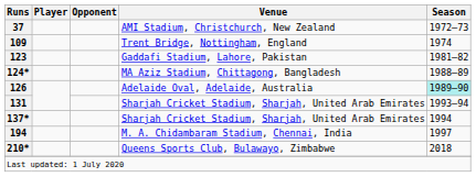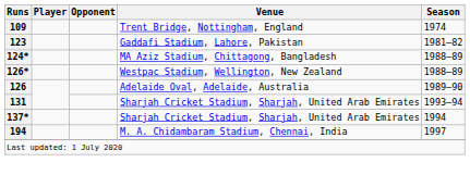- row: 37 | AMI Stadium, Christchurch, New Zealand | 1972–73
+ row: 126* | Westpac Stadium, Wellington, New Zealand | 1988–89
126 | Season: paleturquoise background -> no background
- row: 210* | Queens Sports Club, Bulawayo, Zimbabwe | 2018
